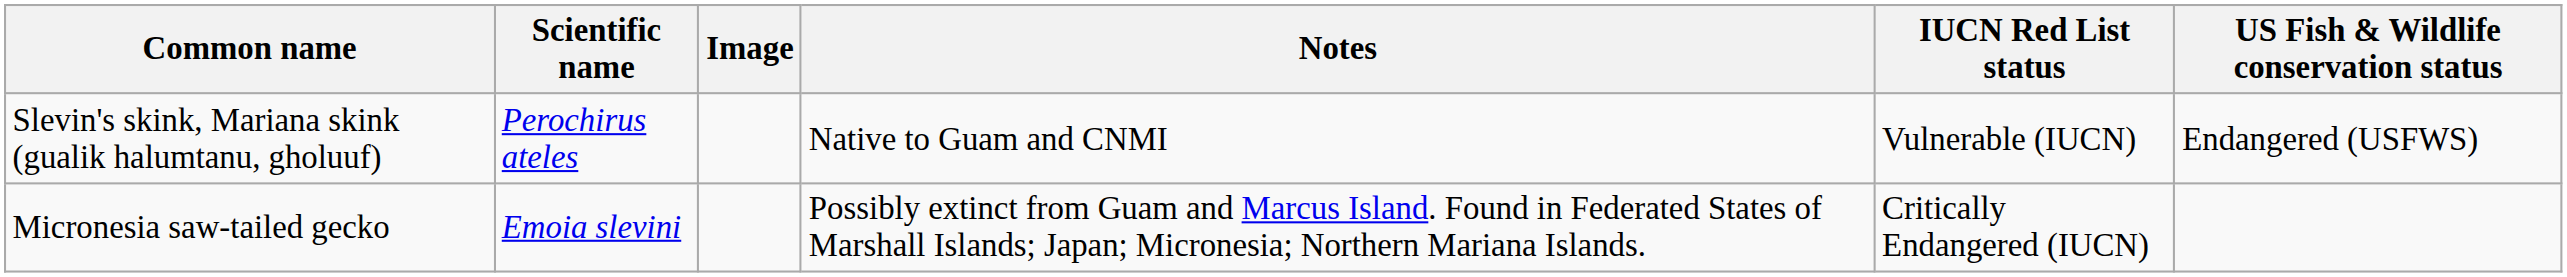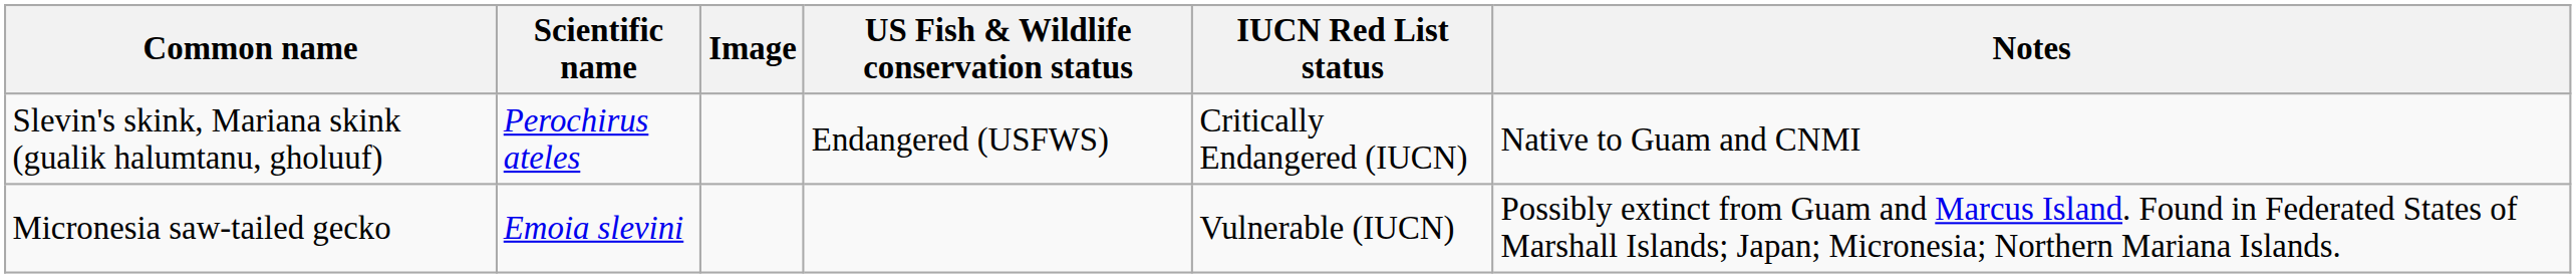columns swapped: US Fish & Wildlife conservation status <-> Notes
Slevin's skink, Mariana skink (gualik halumtanu, gholuuf) | IUCN Red List status: Vulnerable (IUCN) -> Critically Endangered (IUCN)
Micronesia saw-tailed gecko | IUCN Red List status: Critically Endangered (IUCN) -> Vulnerable (IUCN)
